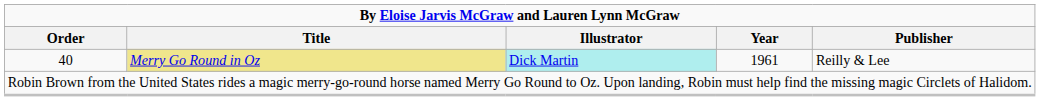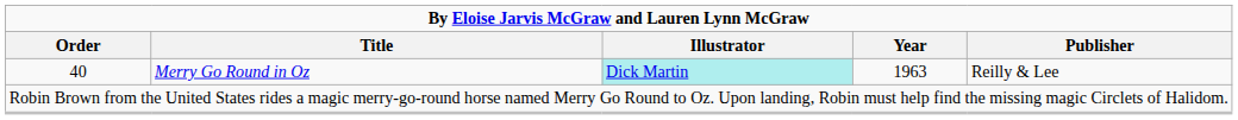40 | Title: khaki background -> no background
40 | Year: 1961 -> 1963
